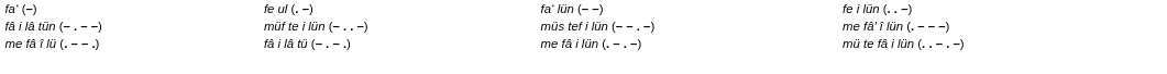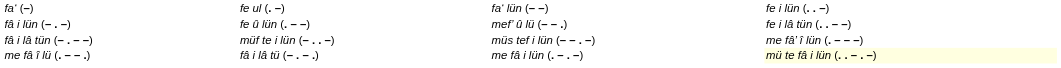+ row: fâ i lün (– . –) | fe û lün (. – –) | mef’ û lü (– – .) | fe i lâ tün (. . – –)
me fâ î lü (. – – .) | column 5: no background -> lightyellow background
